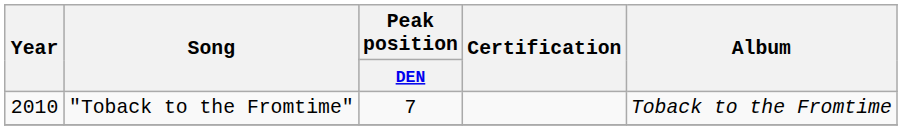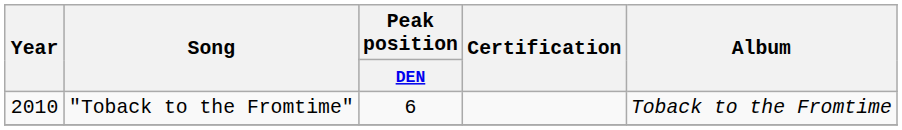"Toback to the Fromtime" | Peak position / DEN: 7 -> 6
